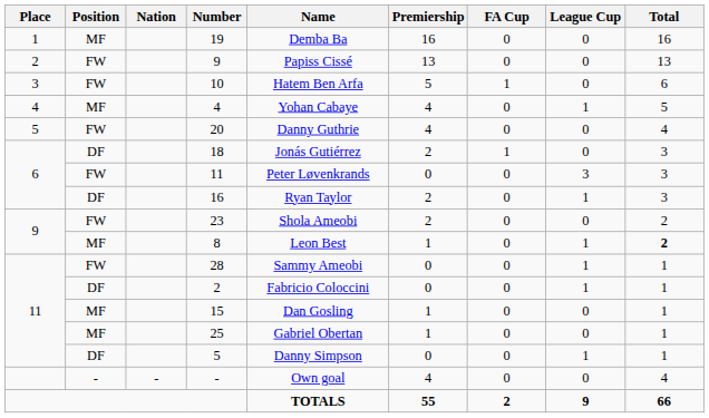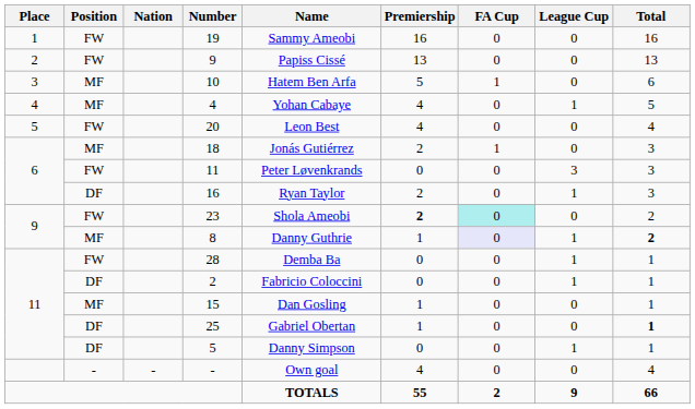19 | Position: MF -> FW
19 | Name: Demba Ba -> Sammy Ameobi
10 | Position: FW -> MF
20 | Name: Danny Guthrie -> Leon Best
18 | Position: DF -> MF
23 | Premiership: normal -> bold
23 | FA Cup: no background -> paleturquoise background
8 | Name: Leon Best -> Danny Guthrie
8 | FA Cup: no background -> lavender background
28 | Name: Sammy Ameobi -> Demba Ba
25 | Position: MF -> DF
25 | Total: normal -> bold
